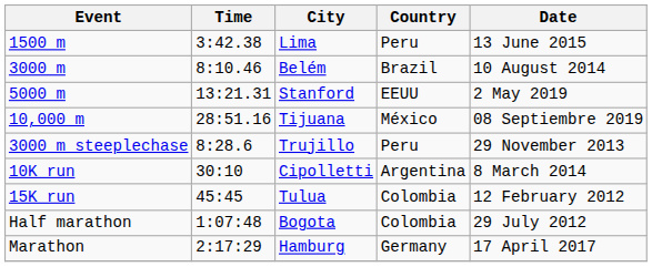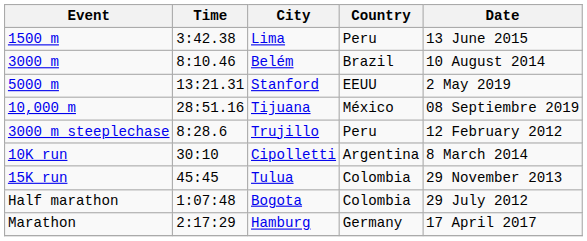3000 m steeplechase | Date: 29 November 2013 -> 12 February 2012
15K run | Date: 12 February 2012 -> 29 November 2013
